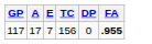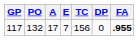+ column: PO | 132
